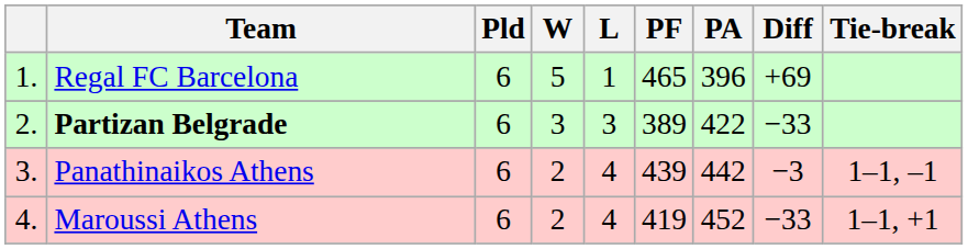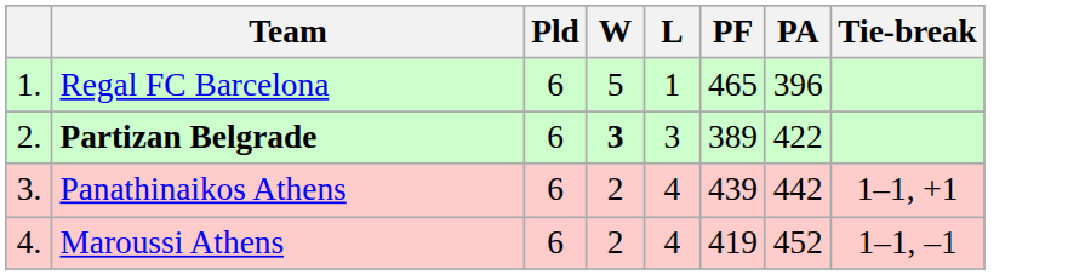- column: Diff | +69 | −33 | −3 | −33
Partizan Belgrade | W: normal -> bold
Panathinaikos Athens | Tie-break: 1–1, –1 -> 1–1, +1
Maroussi Athens | Tie-break: 1–1, +1 -> 1–1, –1
